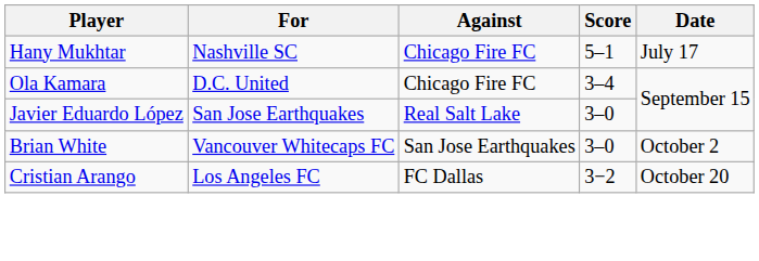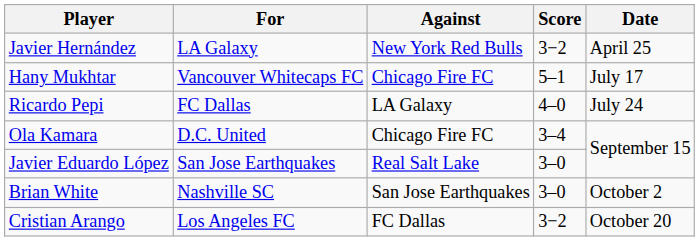+ row: Javier Hernández | LA Galaxy | New York Red Bulls | 3−2 | April 25
Hany Mukhtar | For: Nashville SC -> Vancouver Whitecaps FC
+ row: Ricardo Pepi | FC Dallas | LA Galaxy | 4–0 | July 24
Brian White | For: Vancouver Whitecaps FC -> Nashville SC
